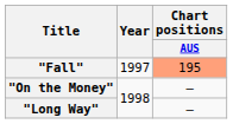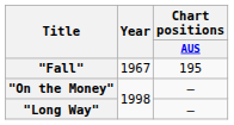"Fall" | Year: 1997 -> 1967
"Fall" | Chart positions / AUS: lightsalmon background -> no background
